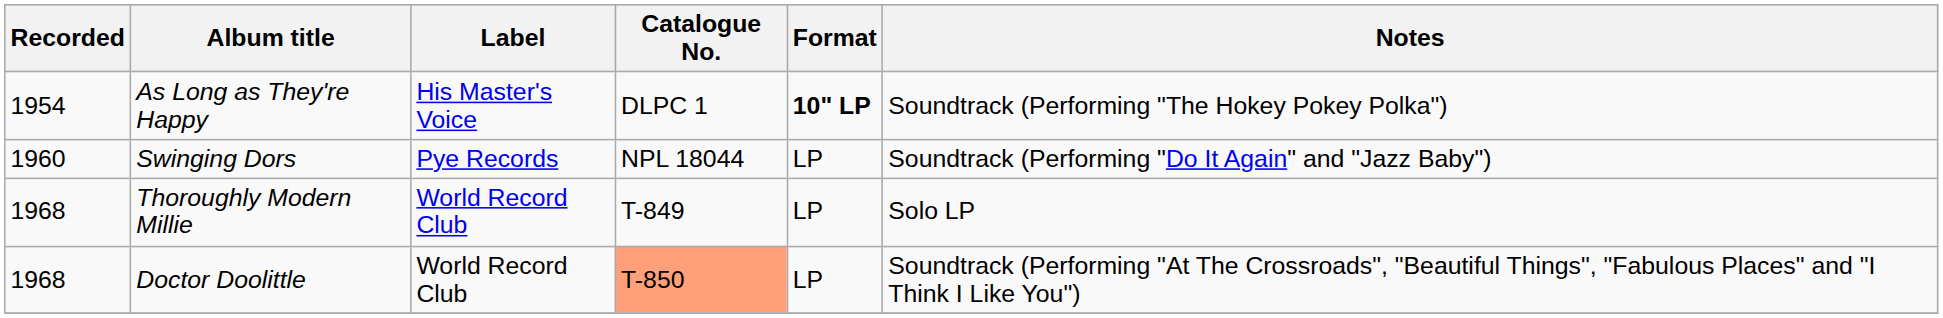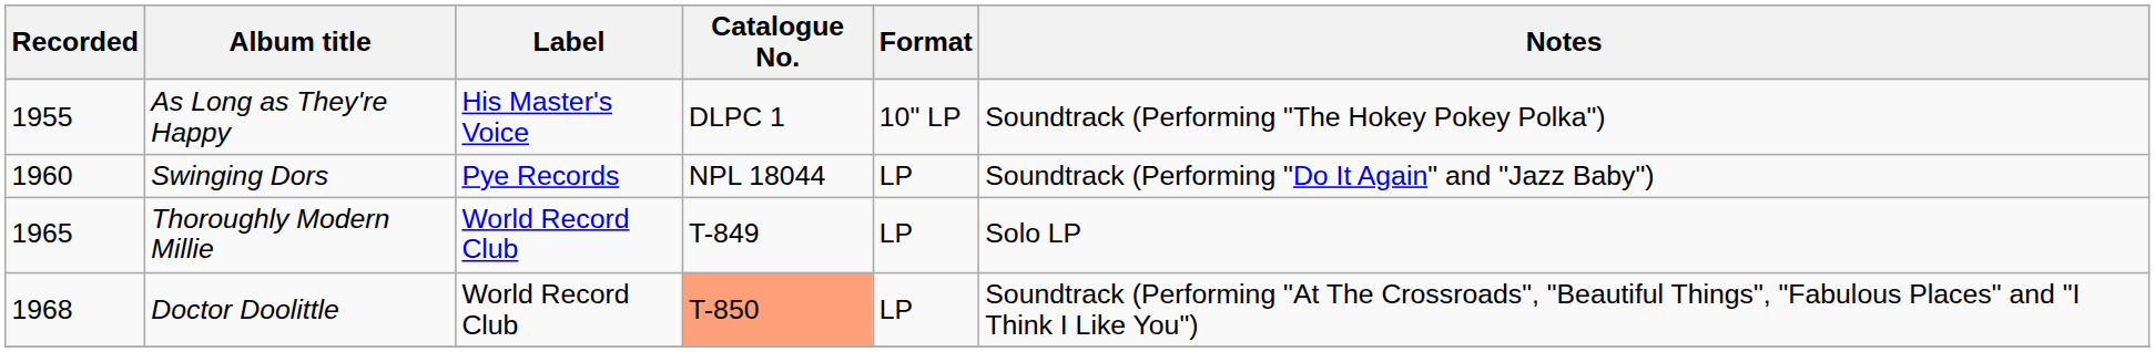As Long as They're Happy | Recorded: 1954 -> 1955
As Long as They're Happy | Format: bold -> normal
Thoroughly Modern Millie | Recorded: 1968 -> 1965
